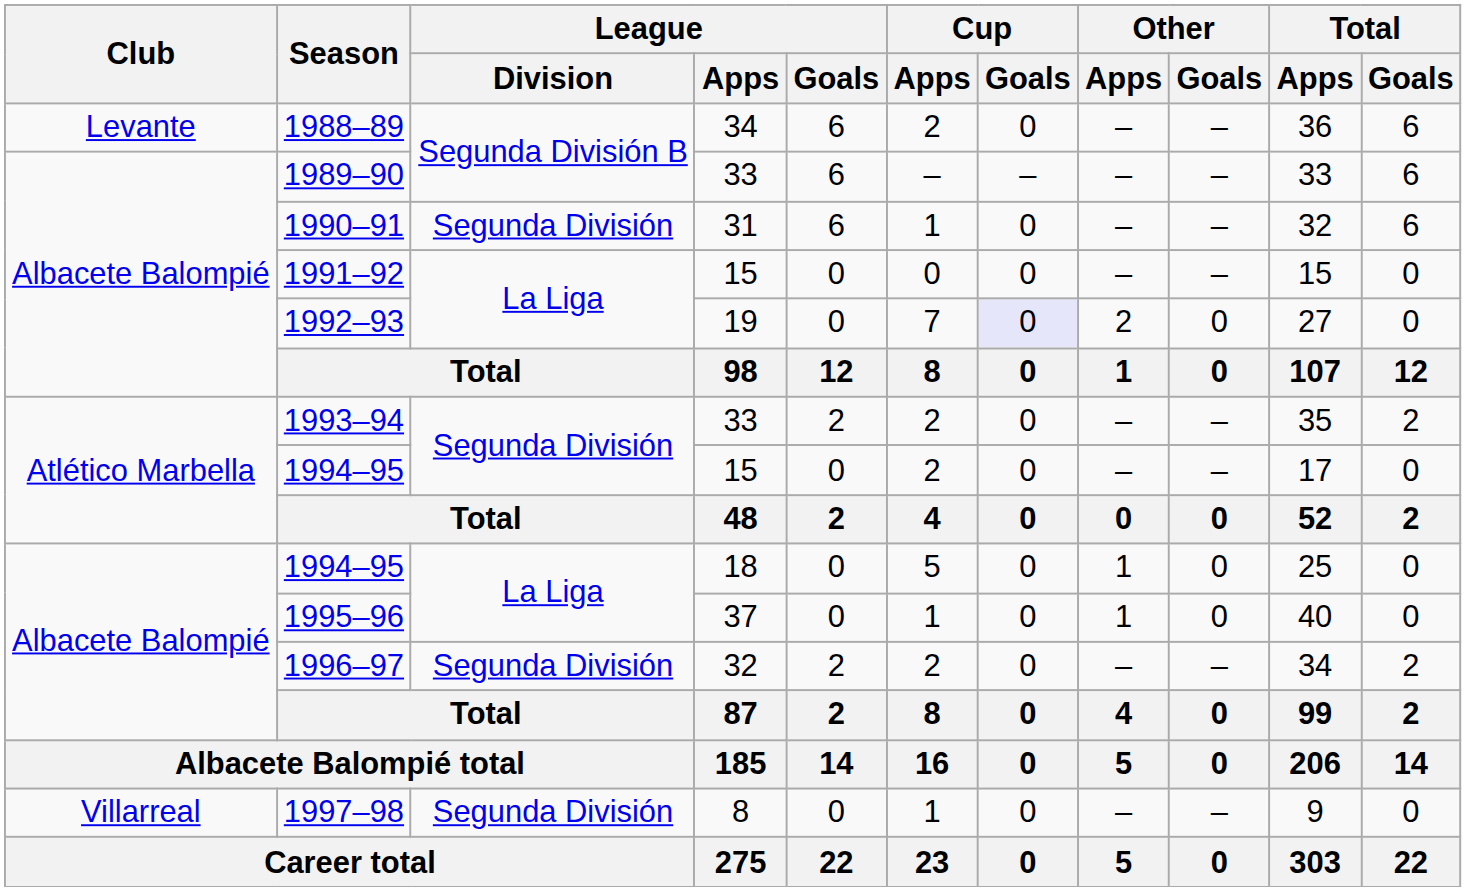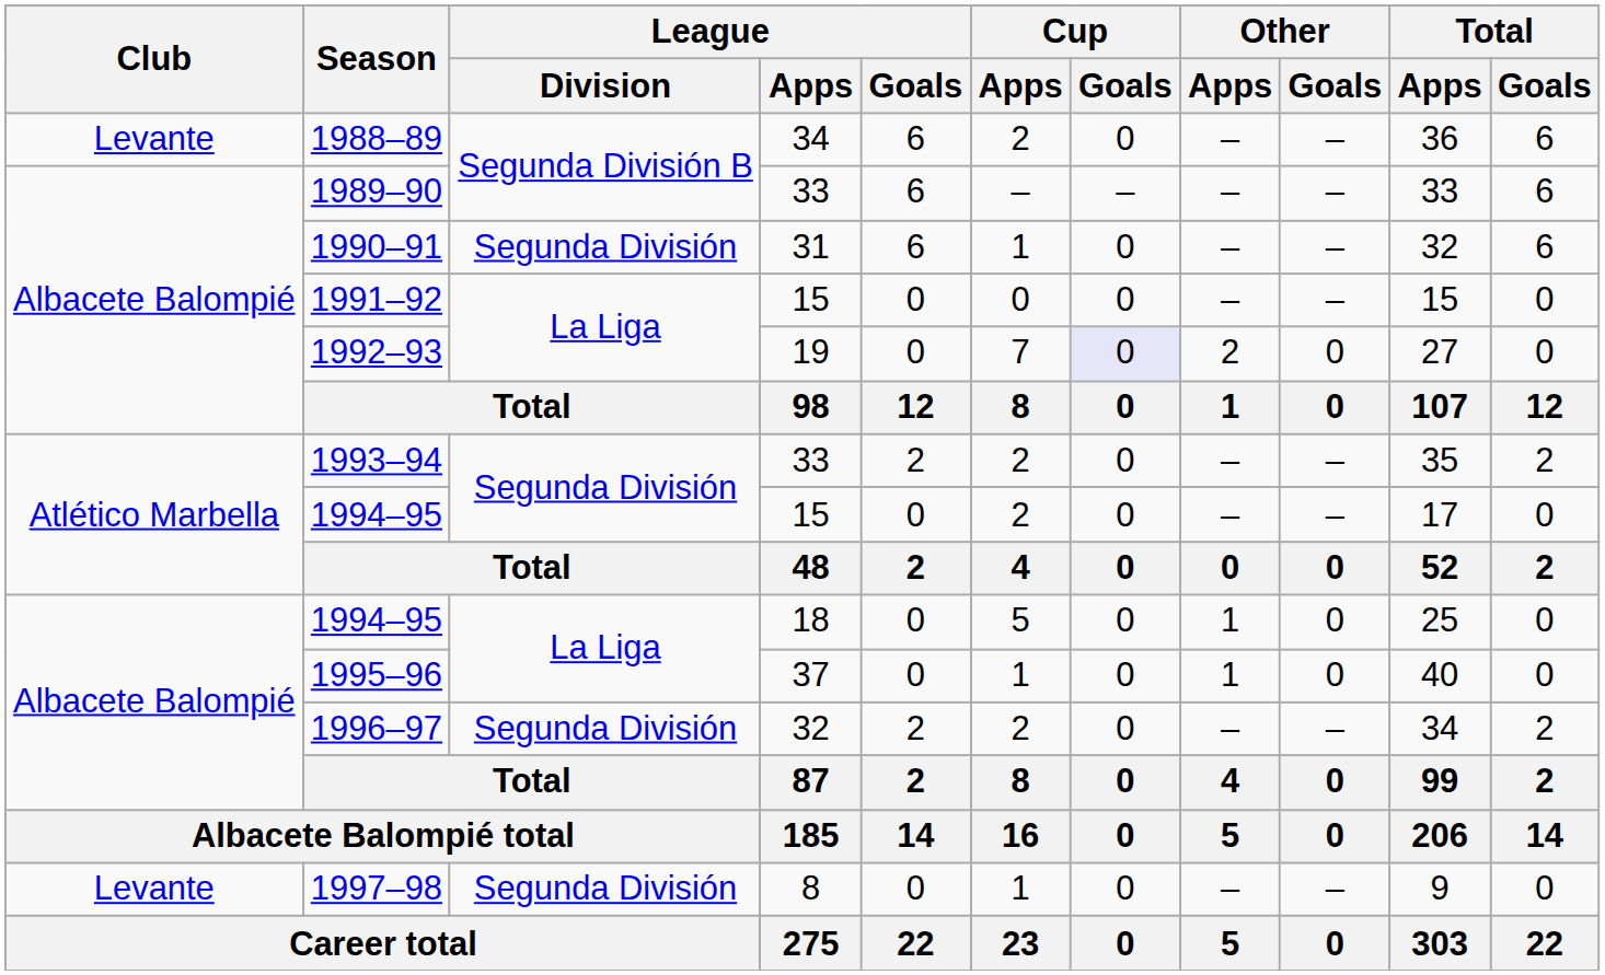1997–98 | Club: Villarreal -> Levante
